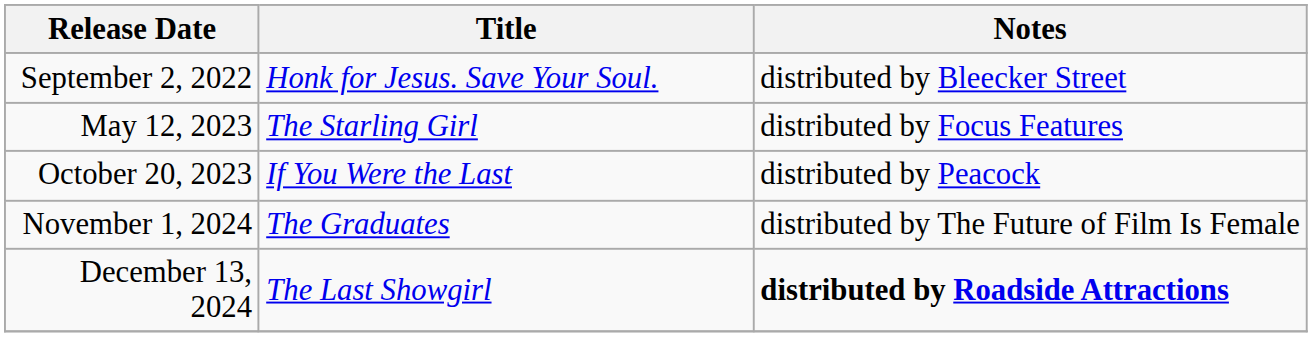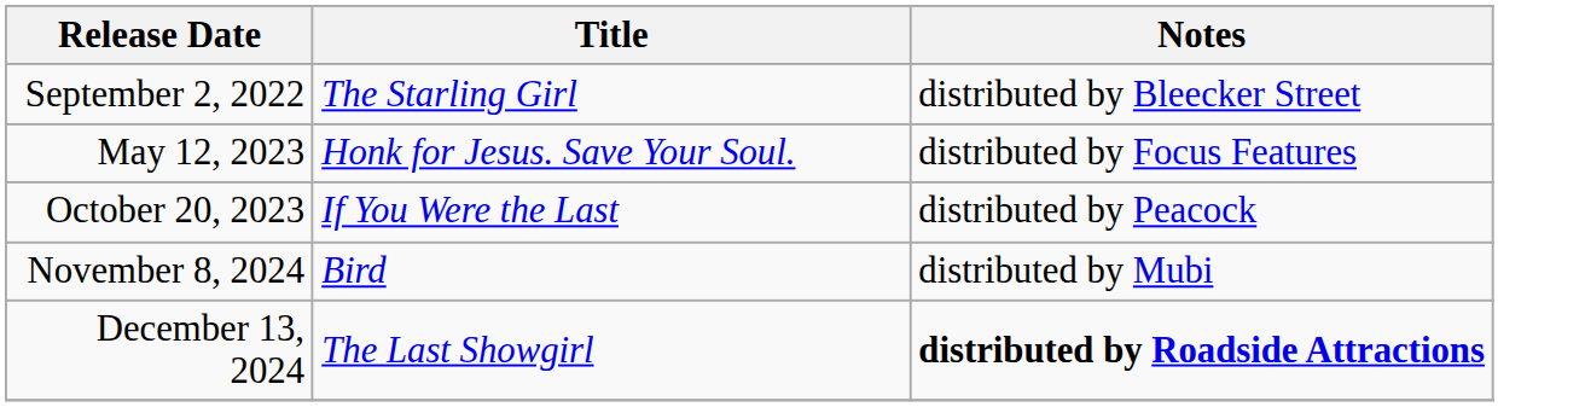September 2, 2022 | Title: Honk for Jesus. Save Your Soul. -> The Starling Girl
May 12, 2023 | Title: The Starling Girl -> Honk for Jesus. Save Your Soul.
- row: November 1, 2024 | The Graduates | distributed by The Future of Film Is Female
+ row: November 8, 2024 | Bird | distributed by Mubi
